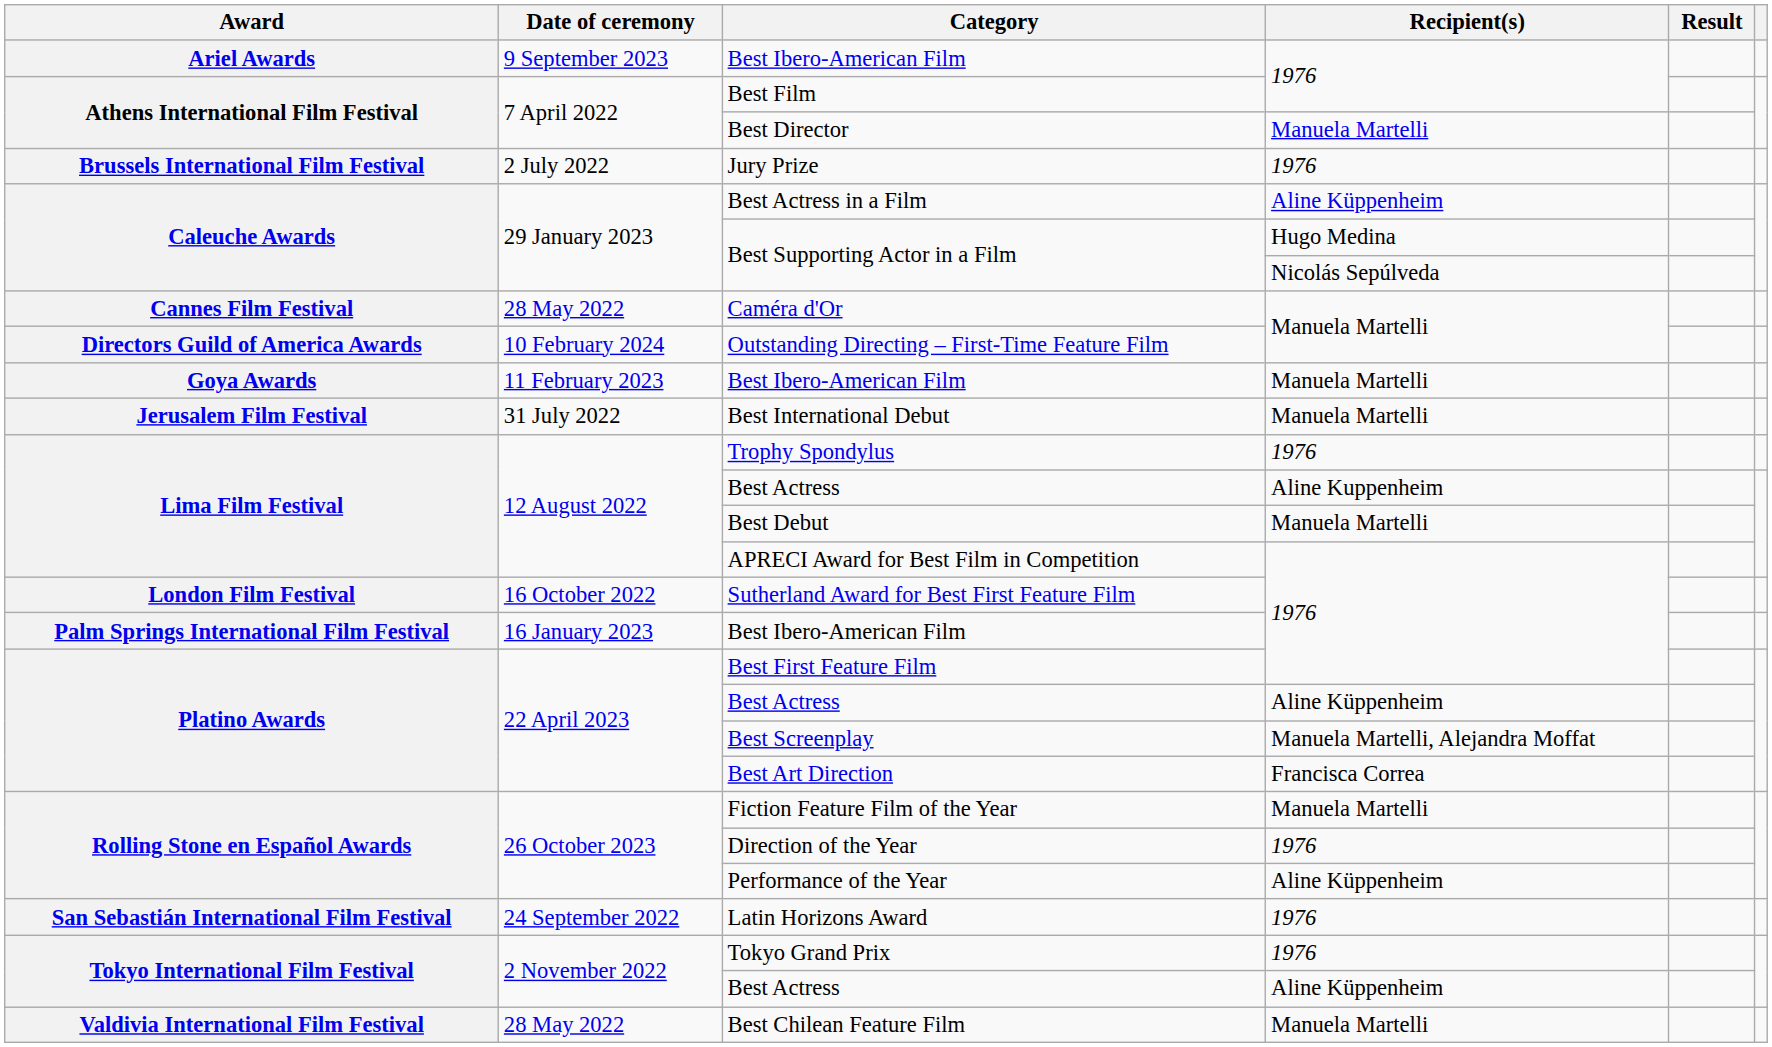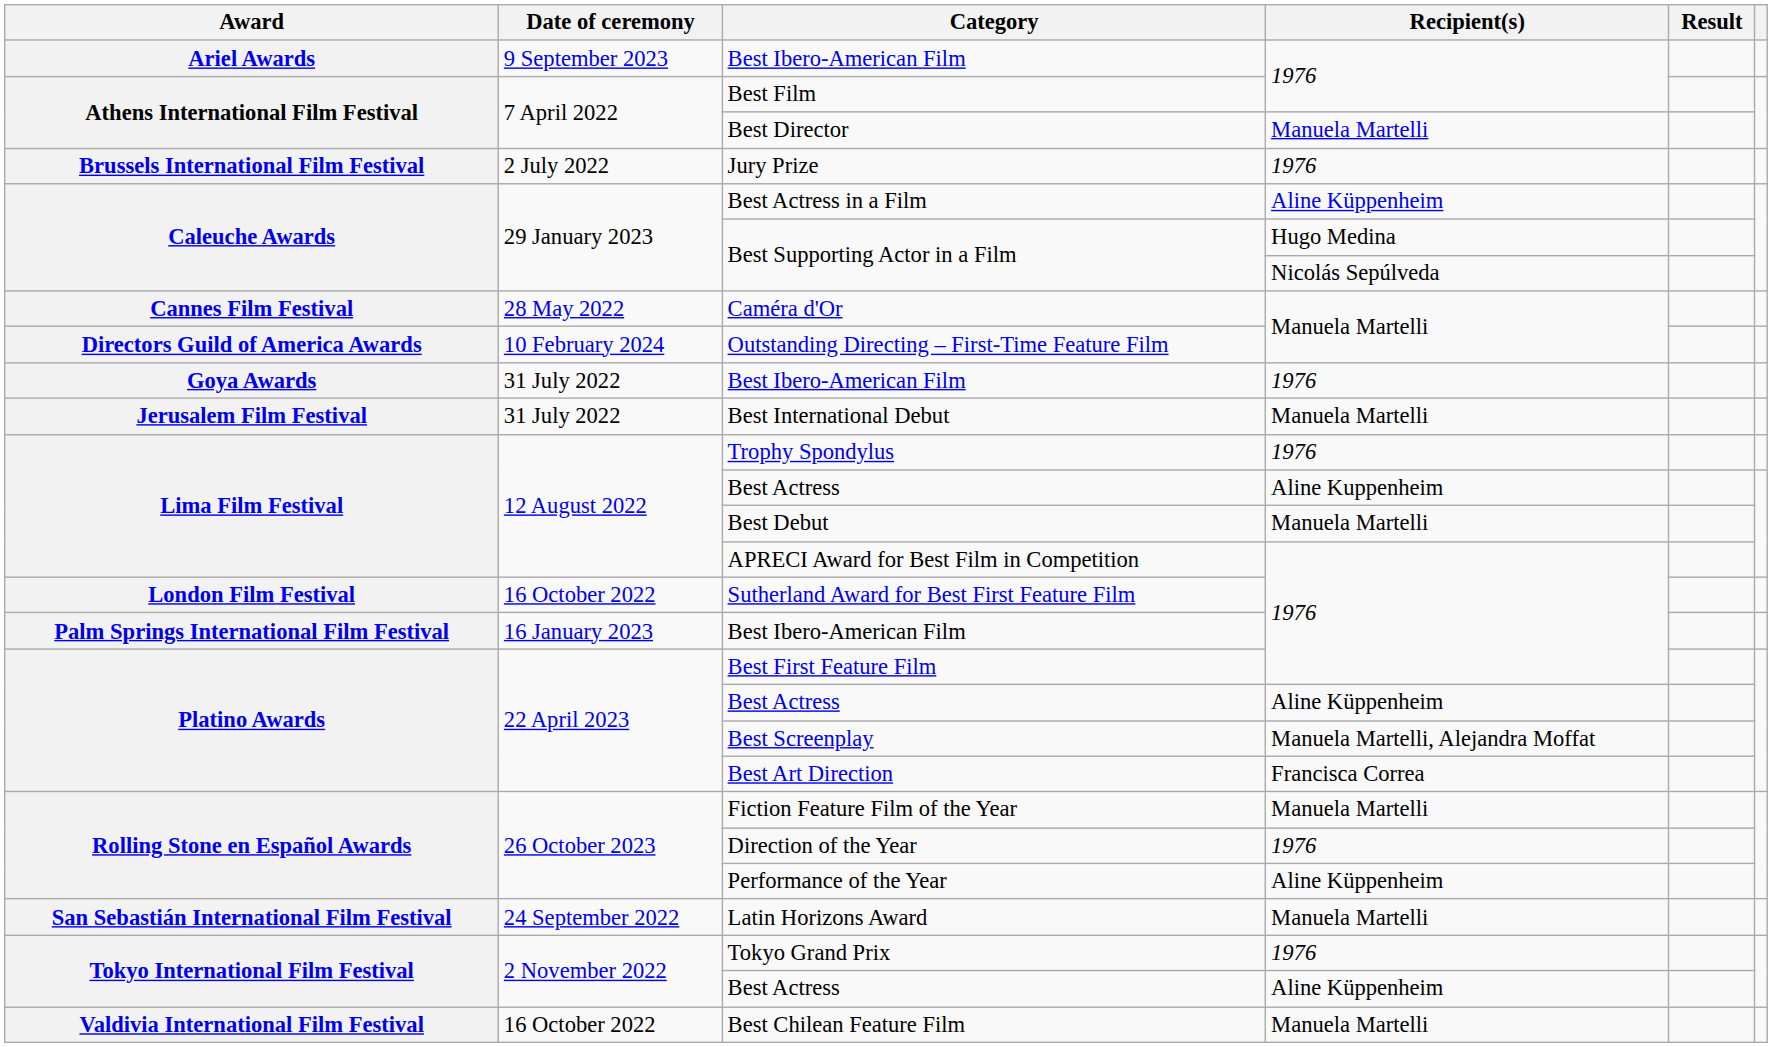Goya Awards / Best Ibero-American Film | Date of ceremony: 11 February 2023 -> 31 July 2022
Goya Awards / Best Ibero-American Film | Recipient(s): Manuela Martelli -> 1976
Latin Horizons Award | Recipient(s): 1976 -> Manuela Martelli
Best Chilean Feature Film | Date of ceremony: 28 May 2022 -> 16 October 2022
